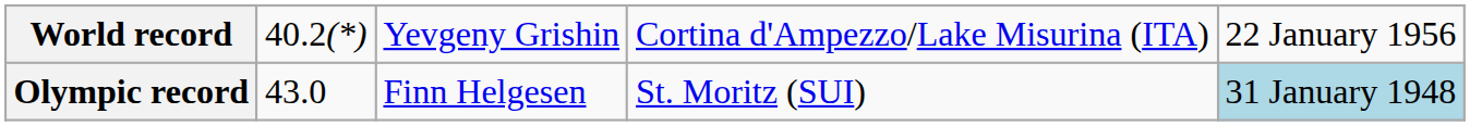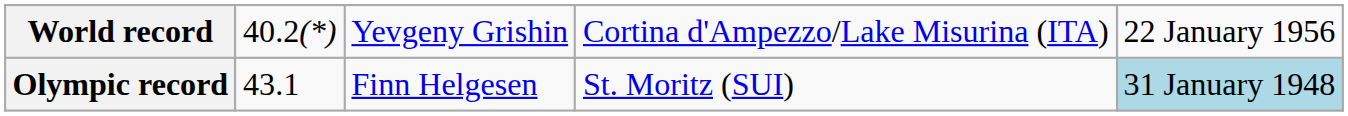Olympic record | column 2: 43.0 -> 43.1
